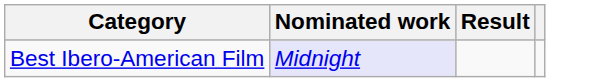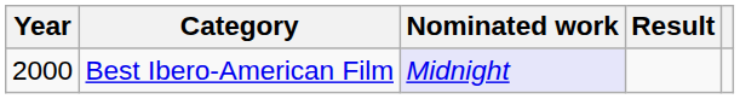+ column: Year | 2000
